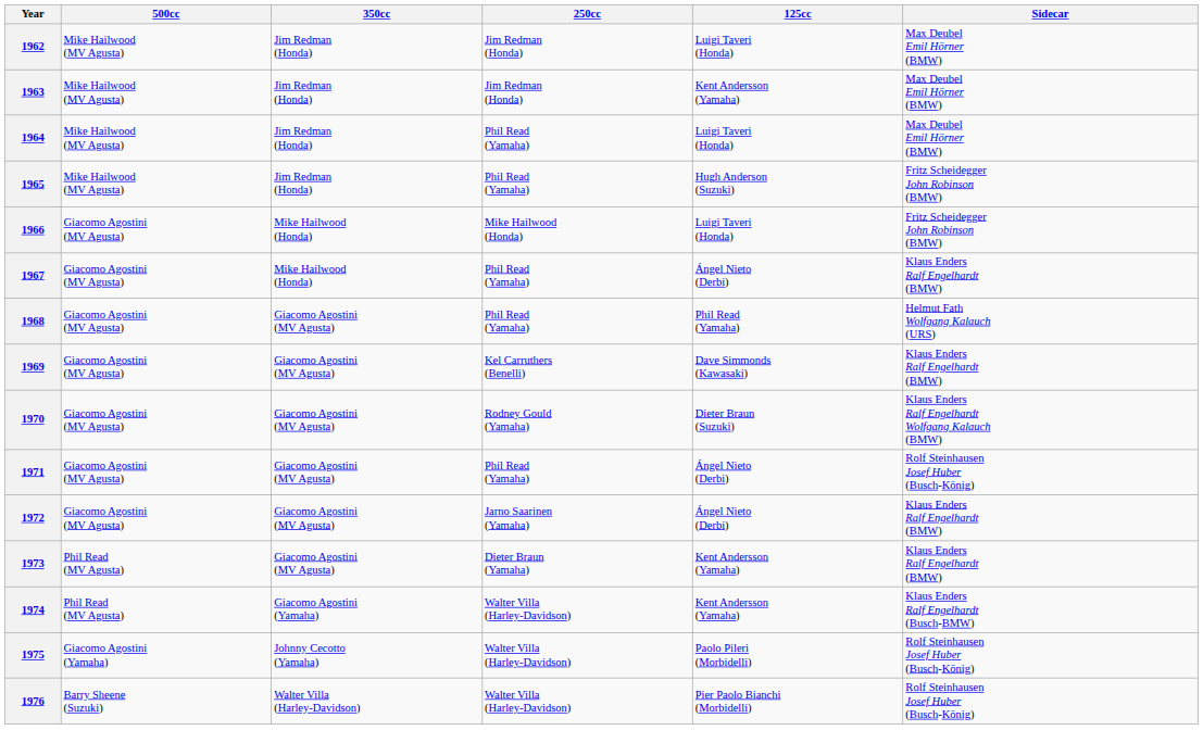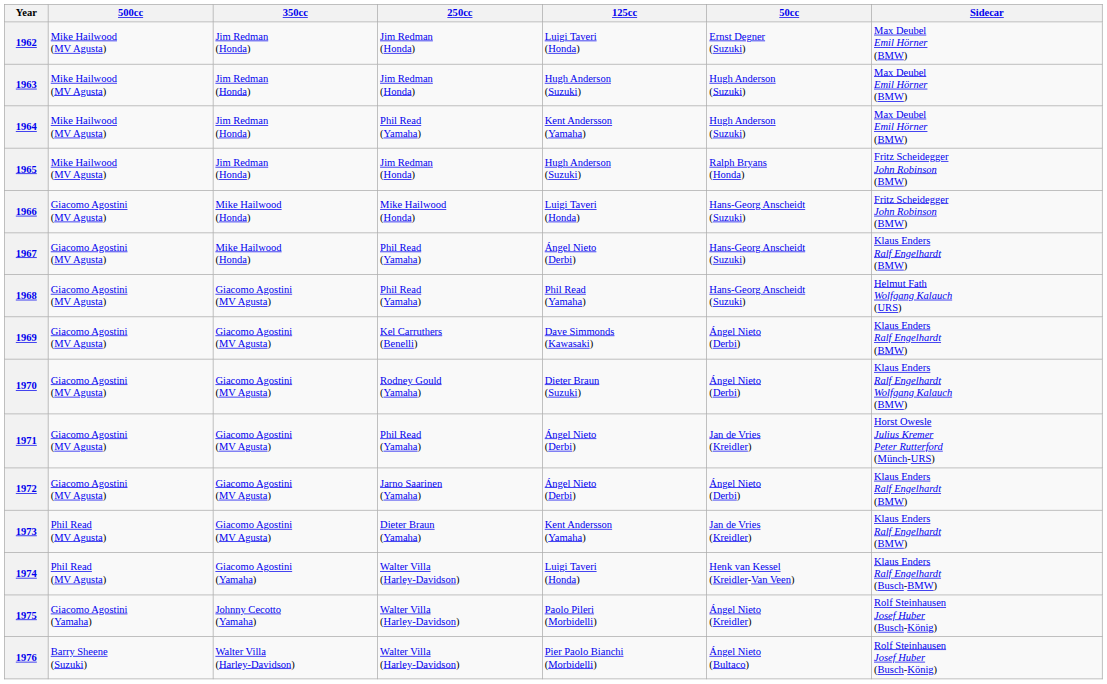+ column: 50cc | Ernst Degner (Suzuki) | Hugh Anderson (Suzuki) | Hugh Anderson (Suzuki) | Ralph Bryans (Honda) | Hans-Georg Anscheidt (Suzuki) | Hans-Georg Anscheidt (Suzuki) | Hans-Georg Anscheidt (Suzuki) | Ángel Nieto (Derbi) | Ángel Nieto (Derbi) | Jan de Vries (Kreidler) | Ángel Nieto (Derbi) | Jan de Vries (Kreidler) | Henk van Kessel (Kreidler-Van Veen) | Ángel Nieto (Kreidler) | Ángel Nieto (Bultaco)
1963 | 125cc: Kent Andersson (Yamaha) -> Hugh Anderson (Suzuki)
1964 | 125cc: Luigi Taveri (Honda) -> Kent Andersson (Yamaha)
1965 | 250cc: Phil Read (Yamaha) -> Jim Redman (Honda)
1971 | Sidecar: Rolf Steinhausen Josef Huber (Busch-König) -> Horst Owesle Julius Kremer Peter Rutterford (Münch-URS)
1974 | 125cc: Kent Andersson (Yamaha) -> Luigi Taveri (Honda)
